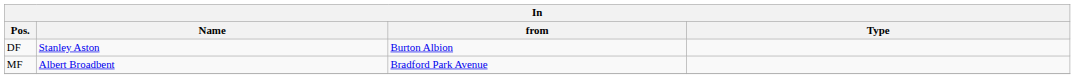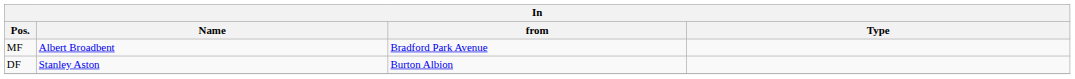rows swapped: DF <-> MF
